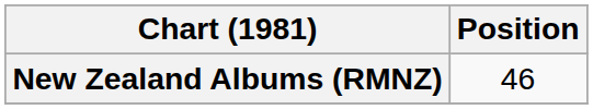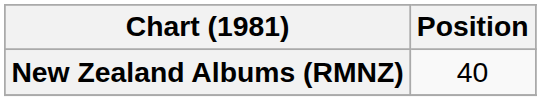New Zealand Albums (RMNZ) | Position: 46 -> 40
